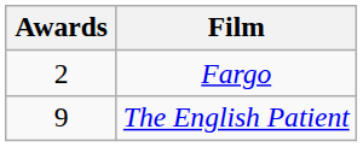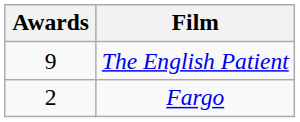rows swapped: The English Patient <-> Fargo
